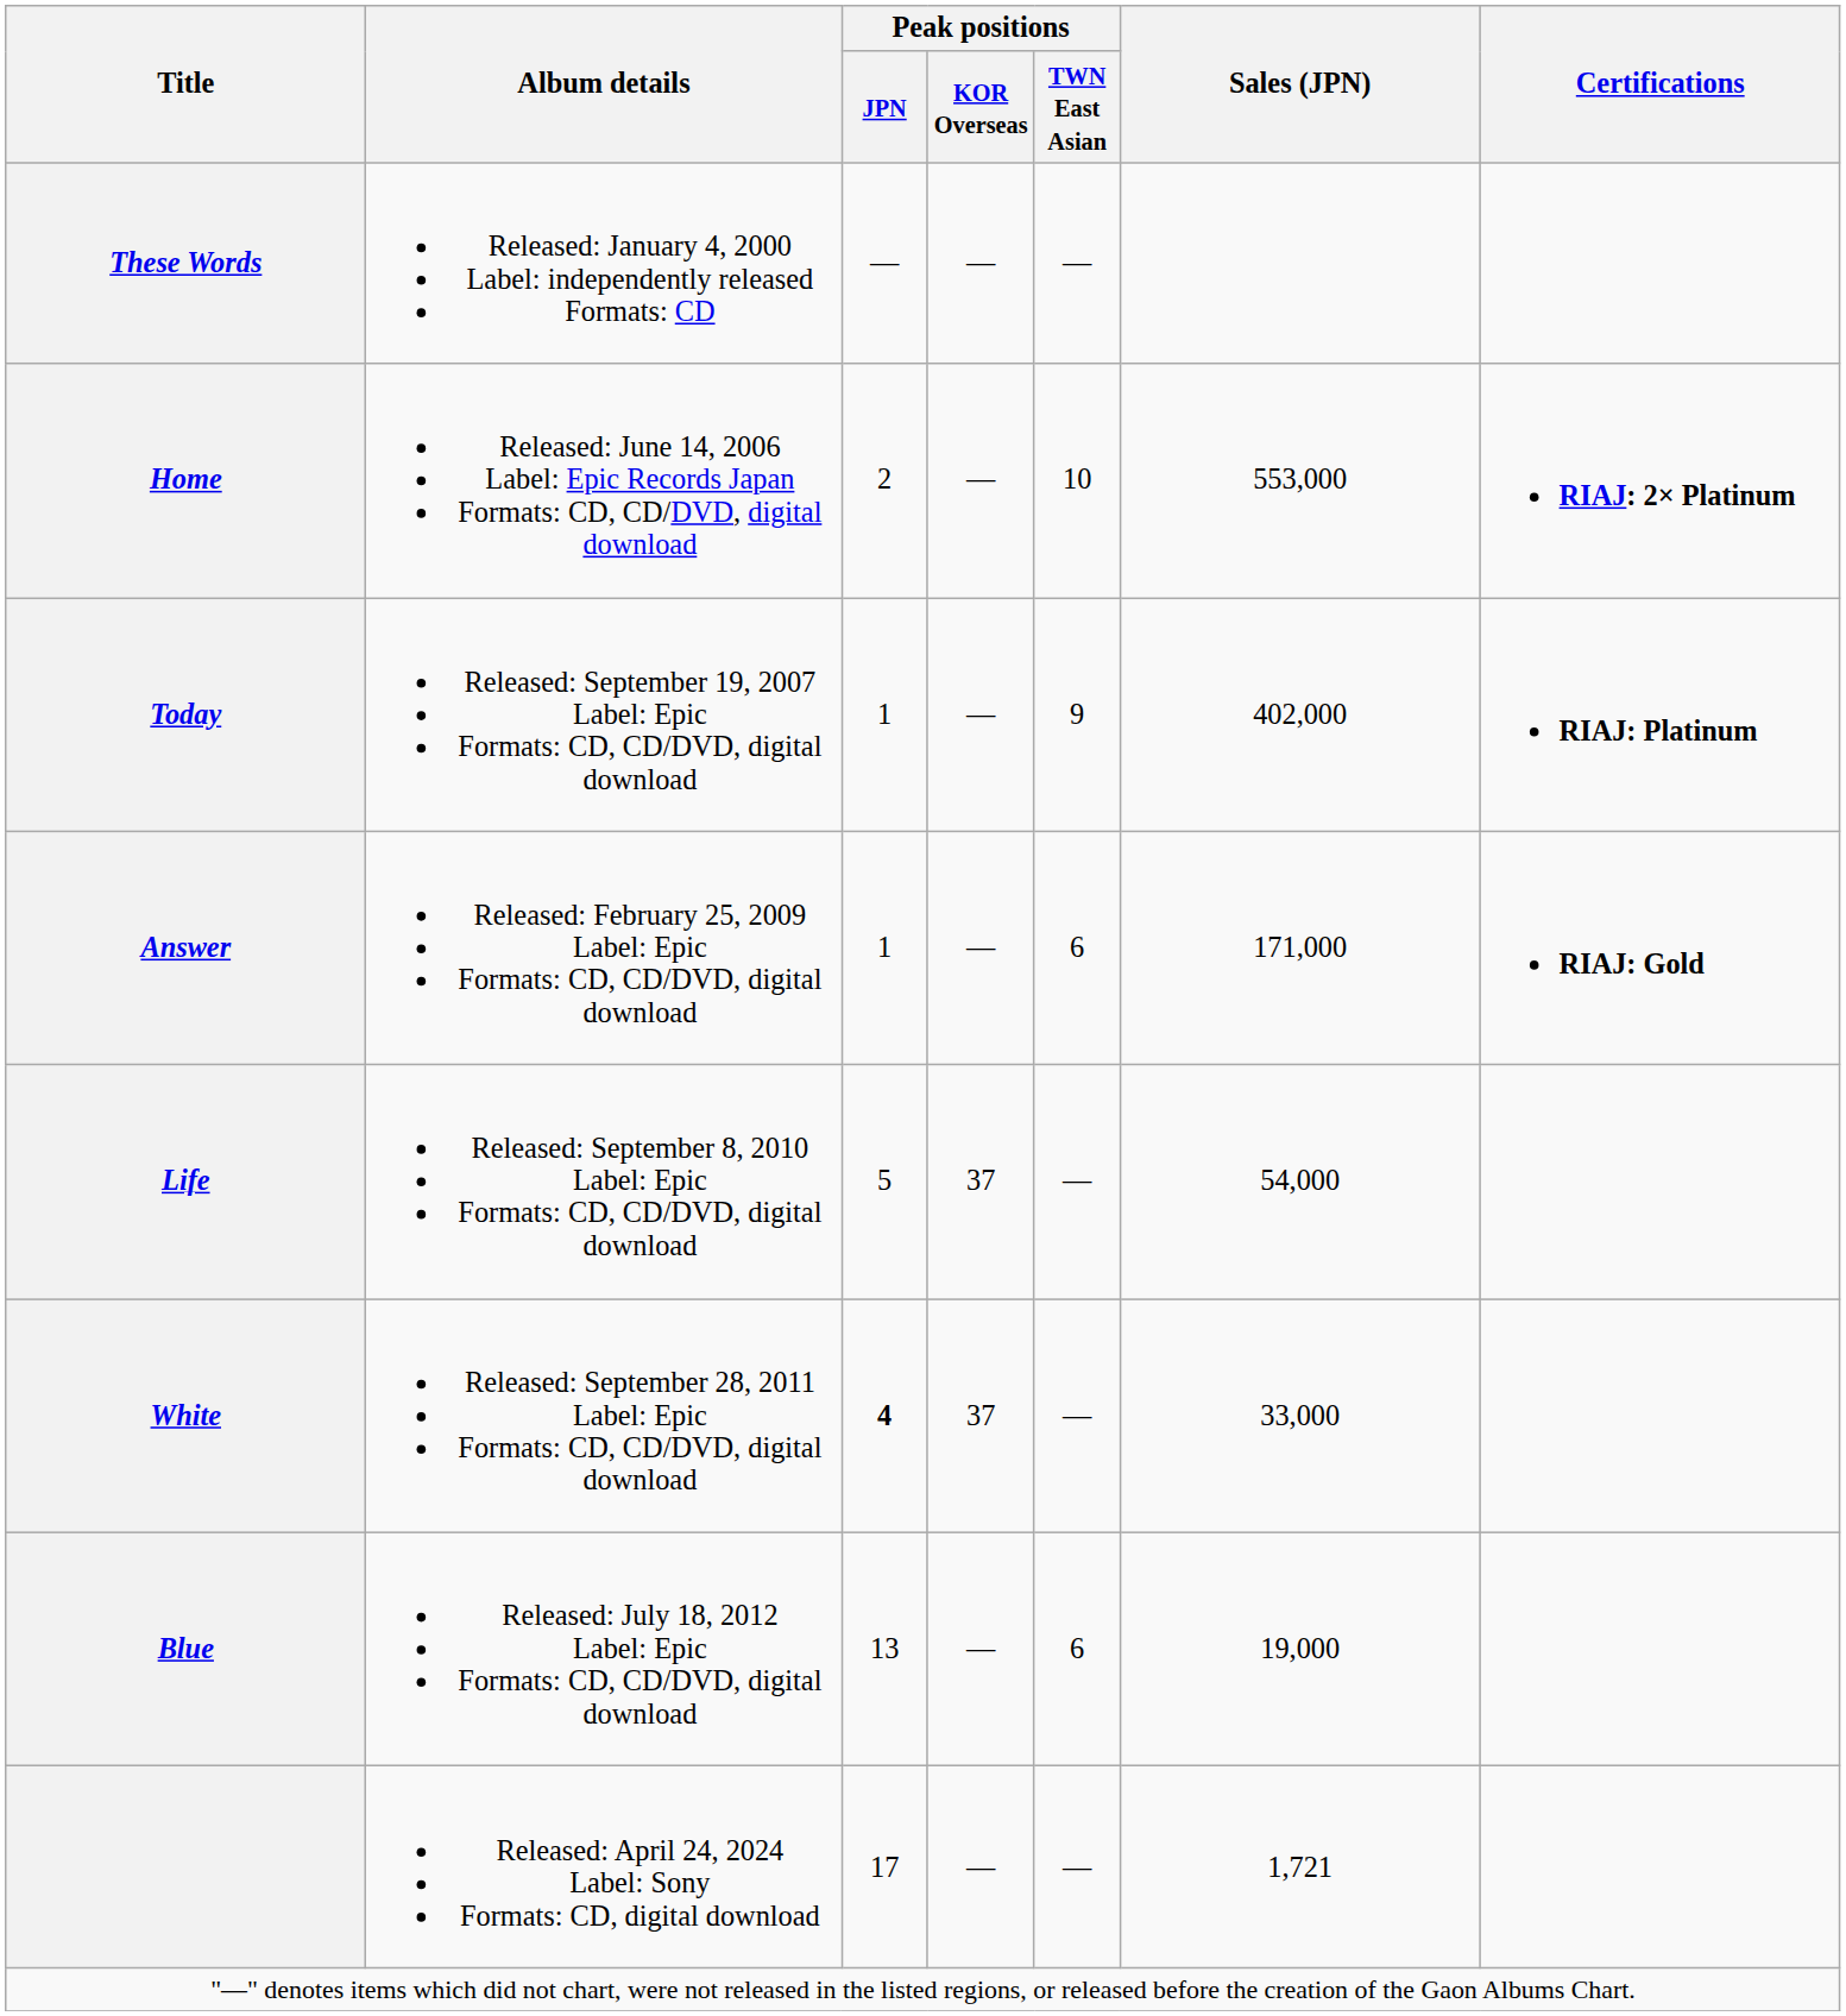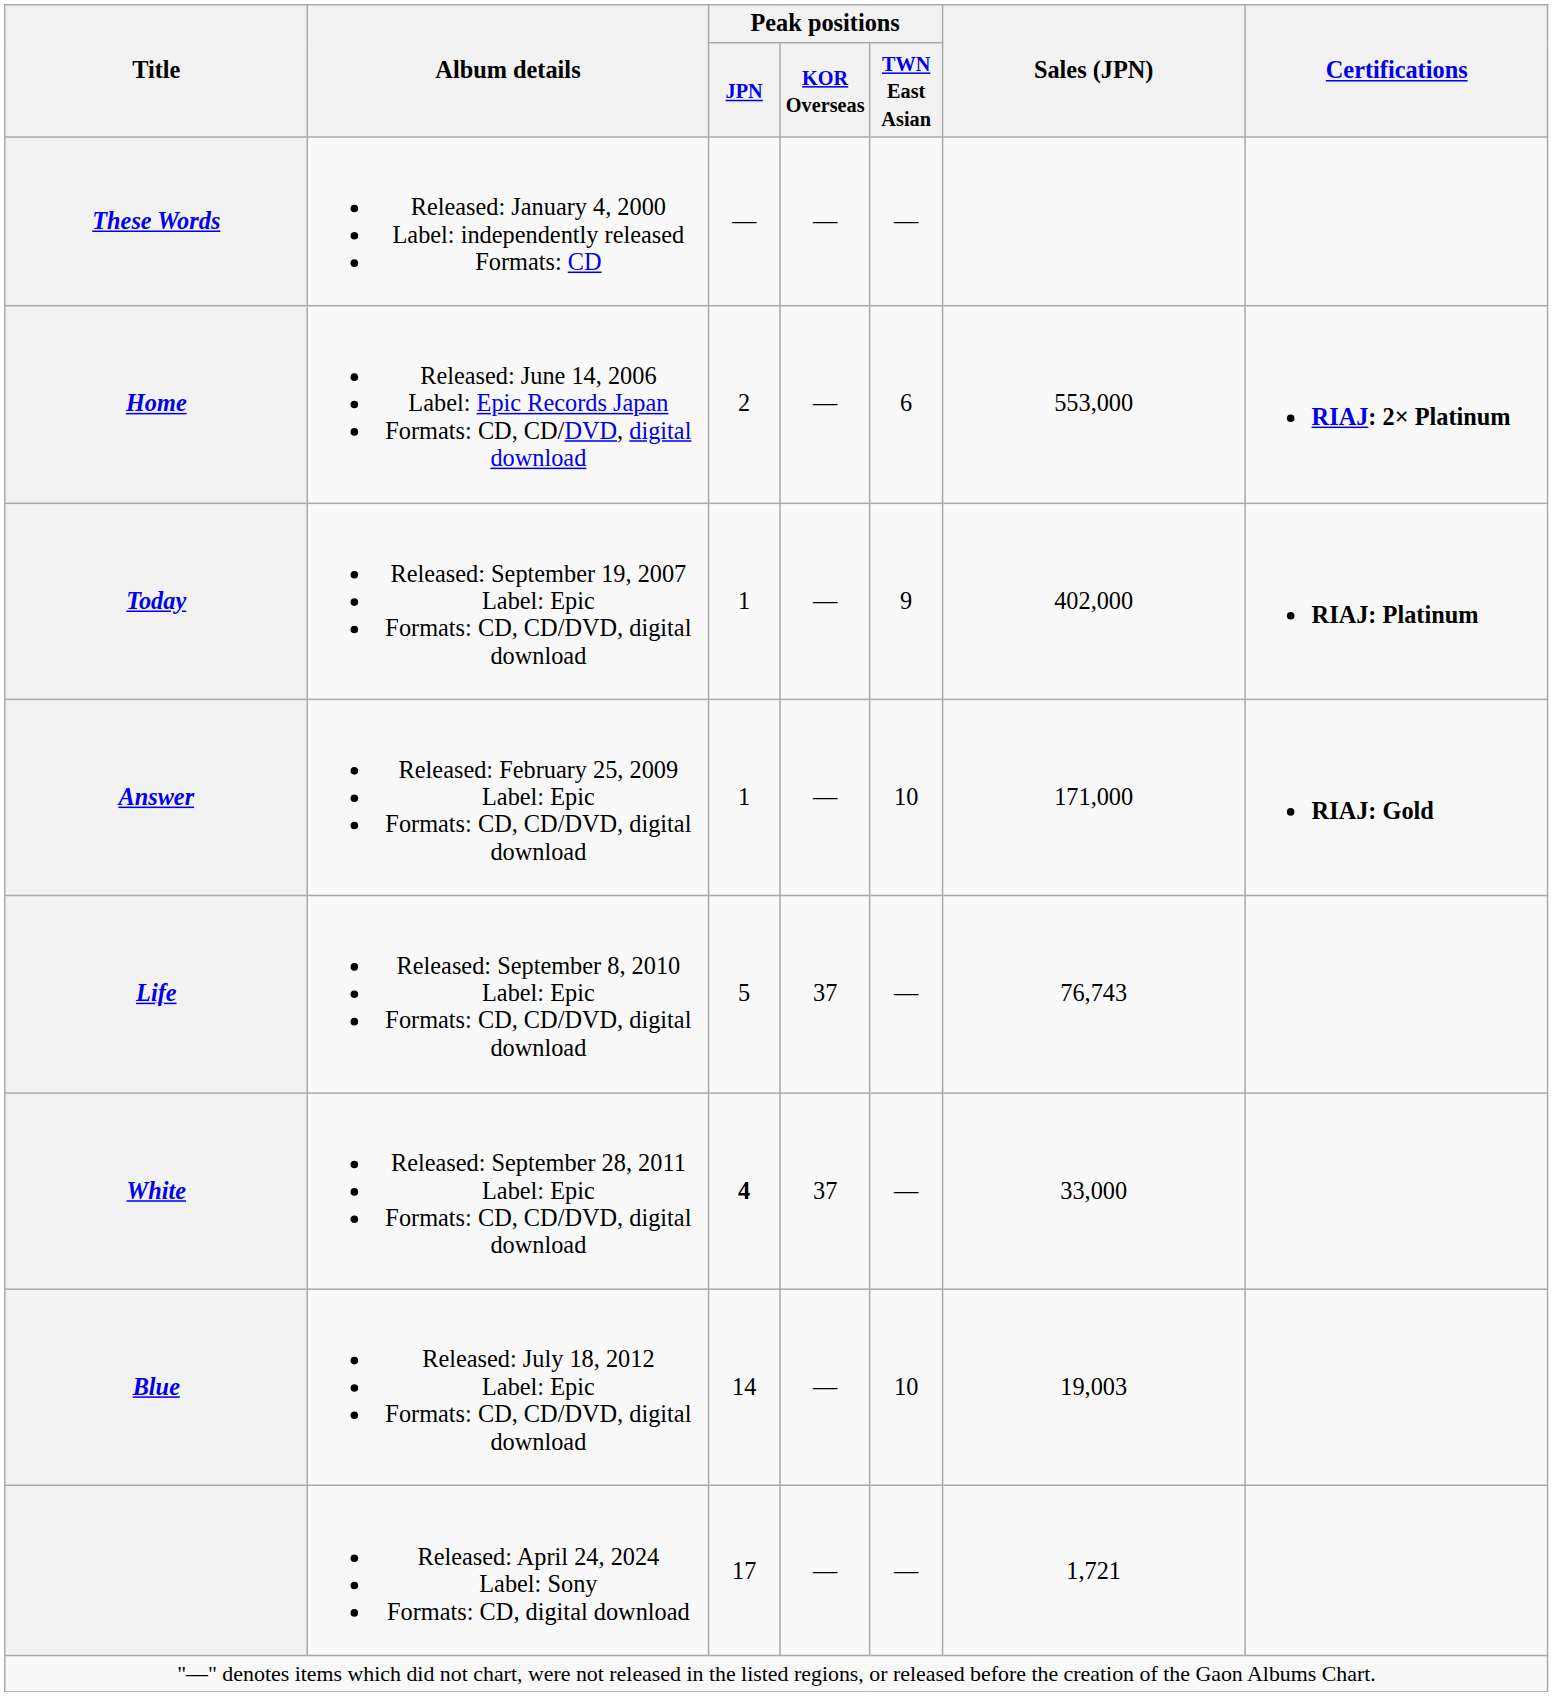Home | Peak positions / TWN East Asian: 10 -> 6
Answer | Peak positions / TWN East Asian: 6 -> 10
Life | Sales (JPN): 54,000 -> 76,743
Blue | Peak positions / JPN: 13 -> 14
Blue | Peak positions / TWN East Asian: 6 -> 10
Blue | Sales (JPN): 19,000 -> 19,003
